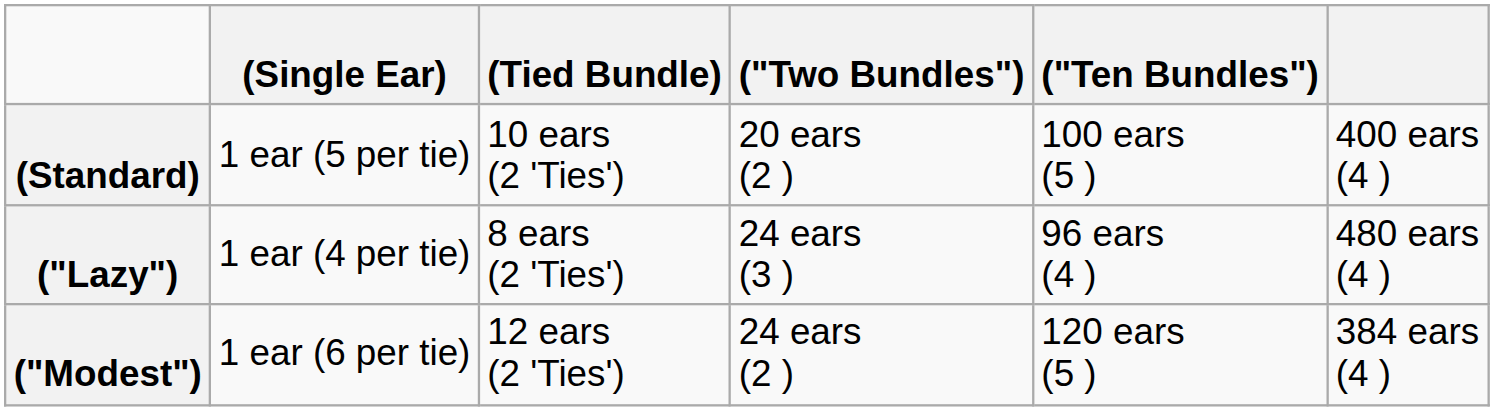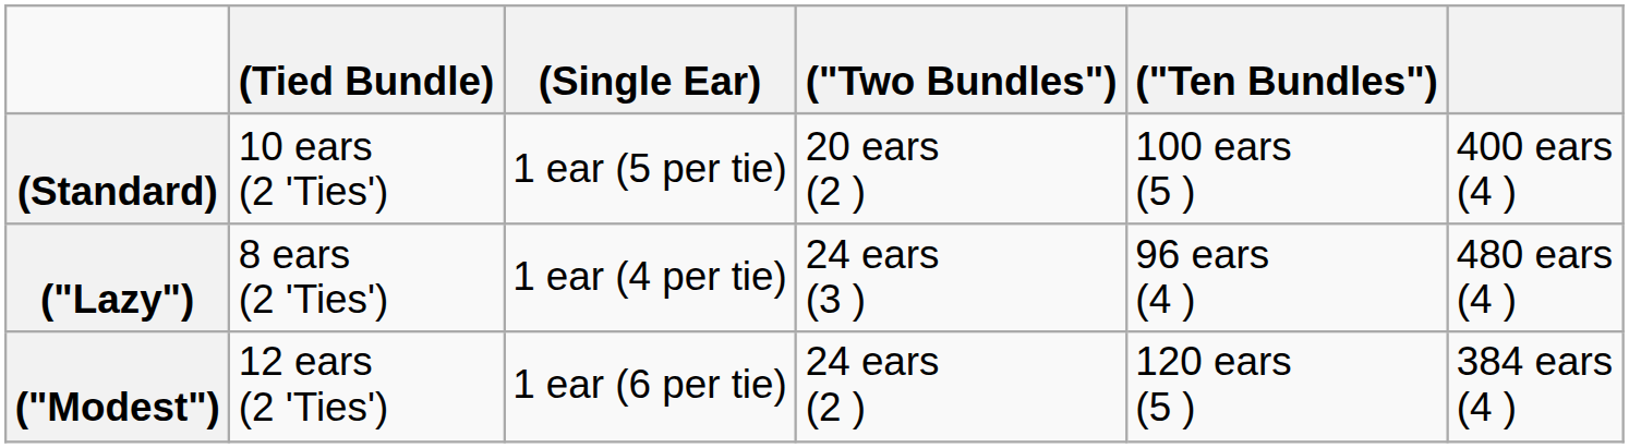columns swapped: (Single Ear) <-> (Tied Bundle)
